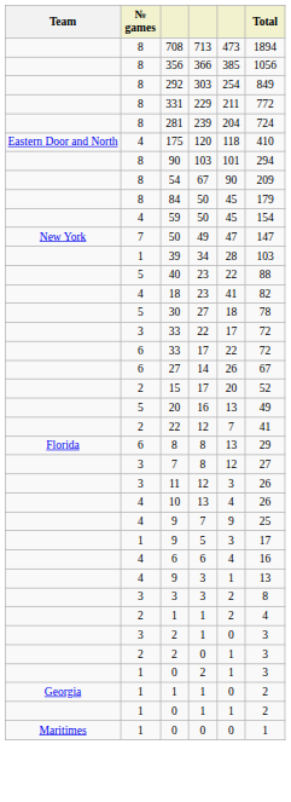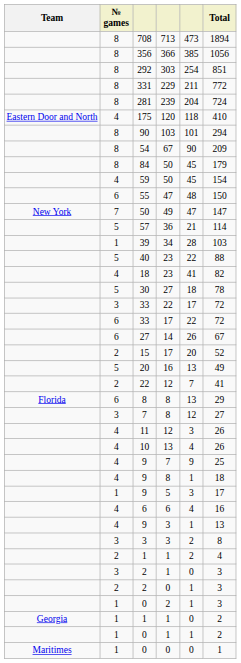292 | Total: 849 -> 851
+ row: 6 | 55 | 47 | 48 | 150
+ row: 5 | 57 | 36 | 21 | 114
11 | № games: 3 -> 4
+ row: 4 | 9 | 8 | 1 | 18
